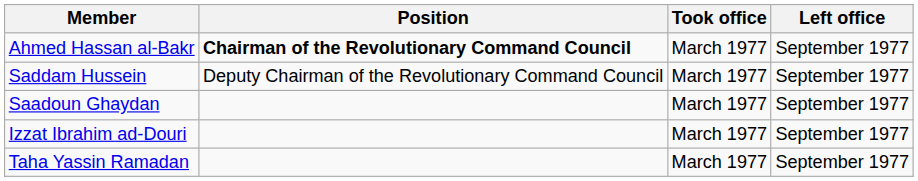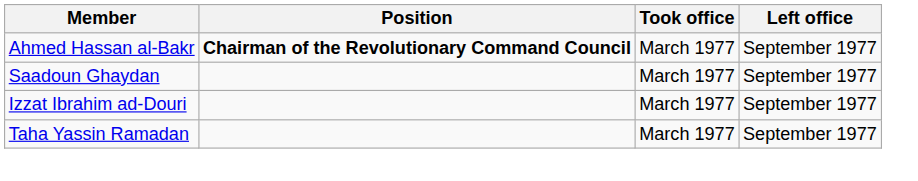- row: Saddam Hussein | Deputy Chairman of the Revolutionary Command Council | March 1977 | September 1977
